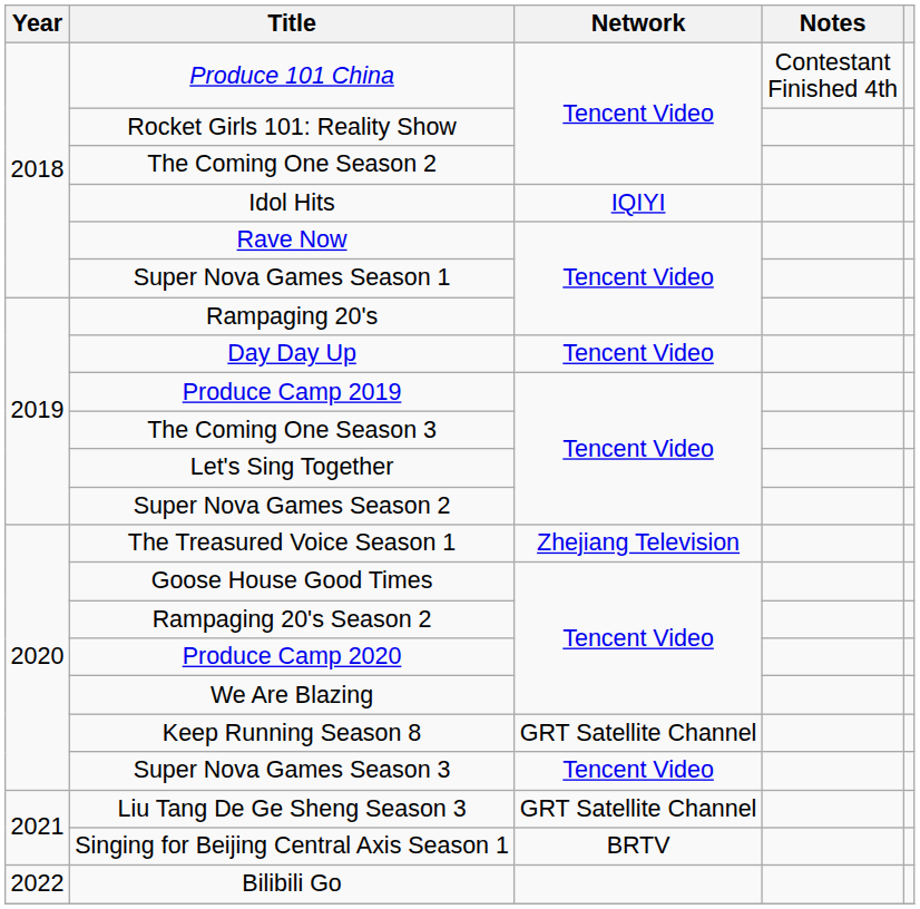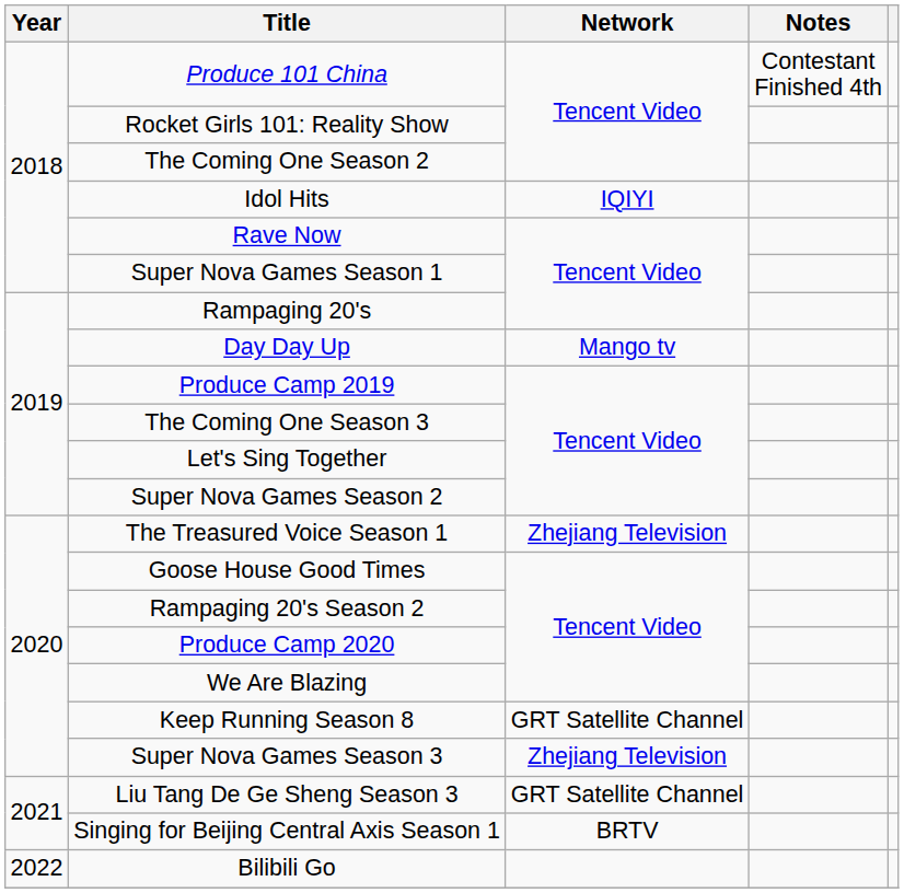Day Day Up | Network: Tencent Video -> Mango tv
Super Nova Games Season 3 | Network: Tencent Video -> Zhejiang Television
